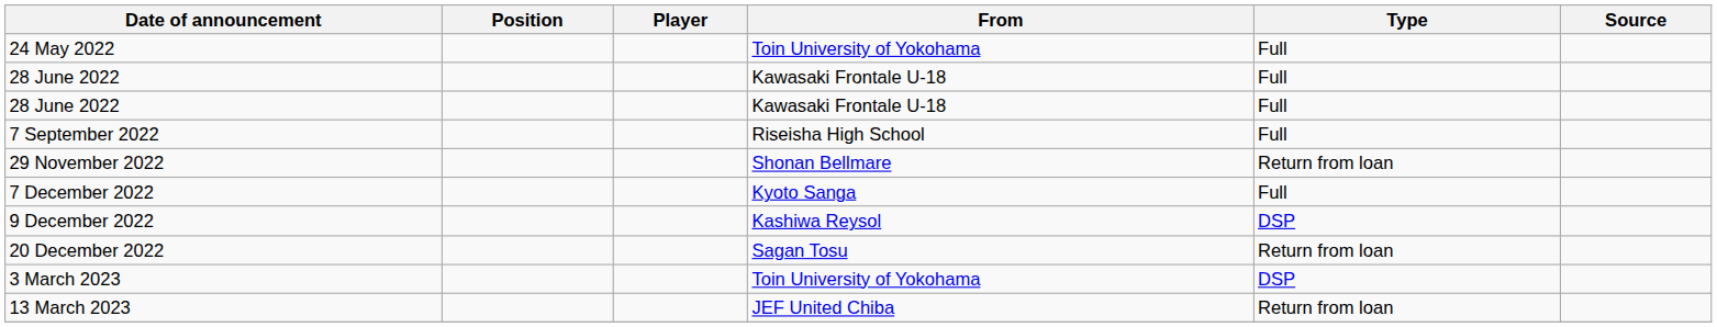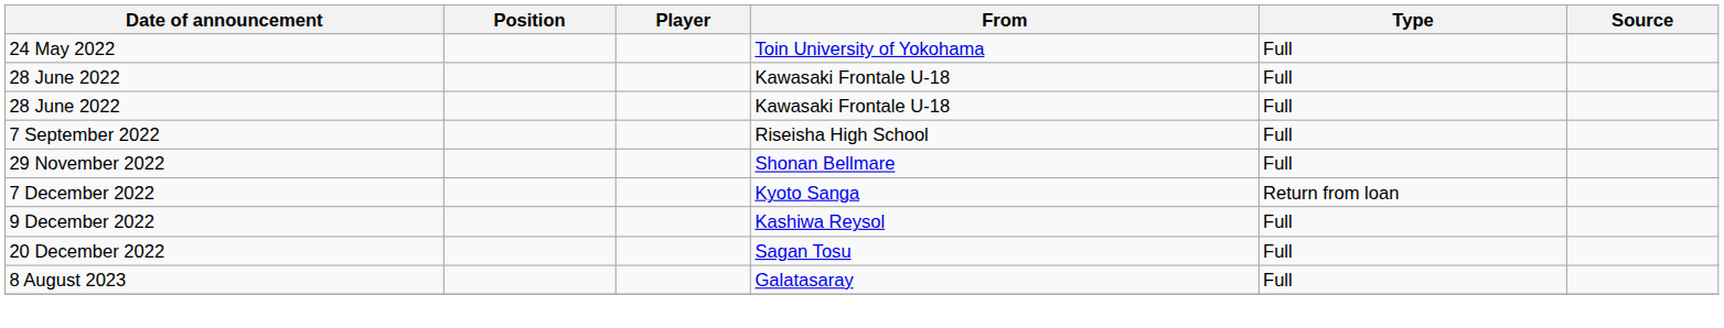29 November 2022 | Type: Return from loan -> Full
7 December 2022 | Type: Full -> Return from loan
9 December 2022 | Type: DSP -> Full
20 December 2022 | Type: Return from loan -> Full
- row: 3 March 2023 | Toin University of Yokohama | DSP
- row: 13 March 2023 | JEF United Chiba | Return from loan
+ row: 8 August 2023 | Galatasaray | Full
